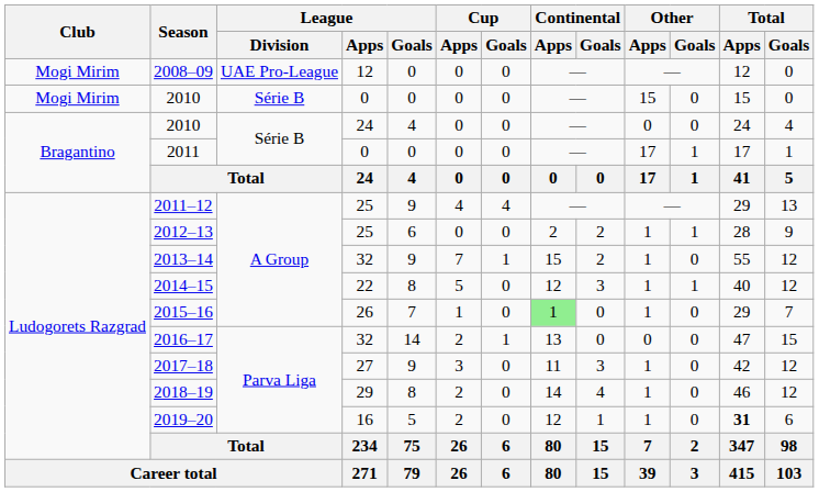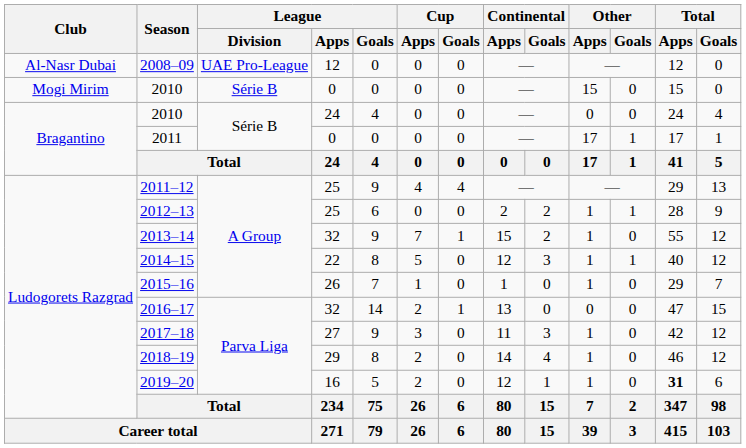2008–09 | Club: Mogi Mirim -> Al-Nasr Dubai
2015–16 | Continental / Apps: lightgreen background -> no background
